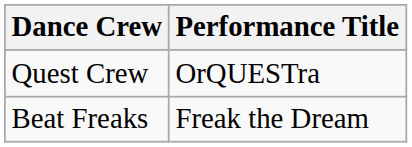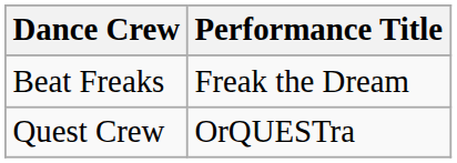rows swapped: Beat Freaks <-> Quest Crew
